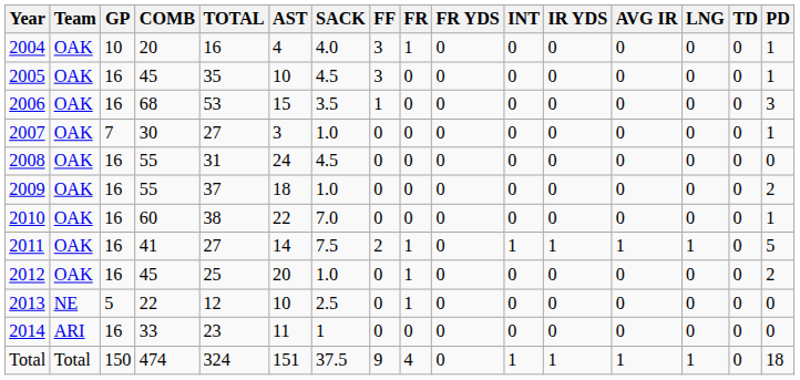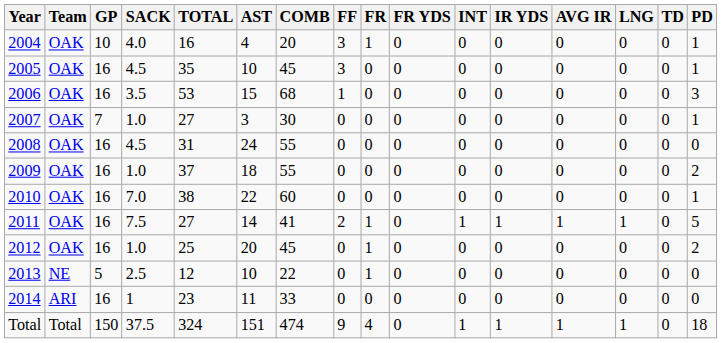columns swapped: COMB <-> SACK
